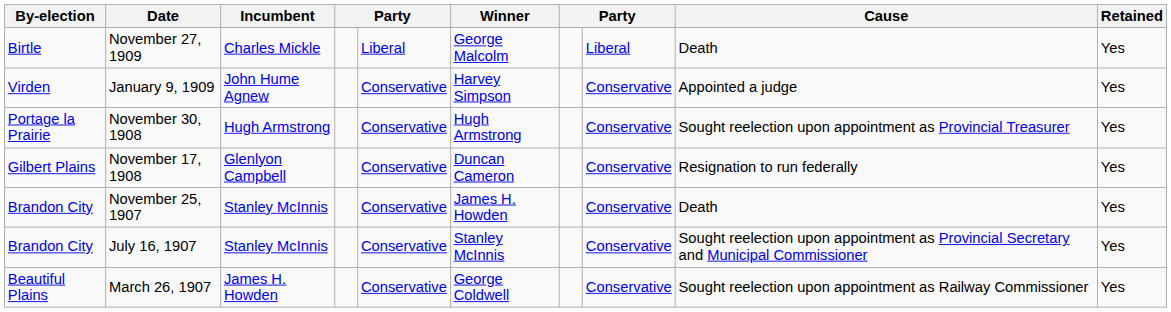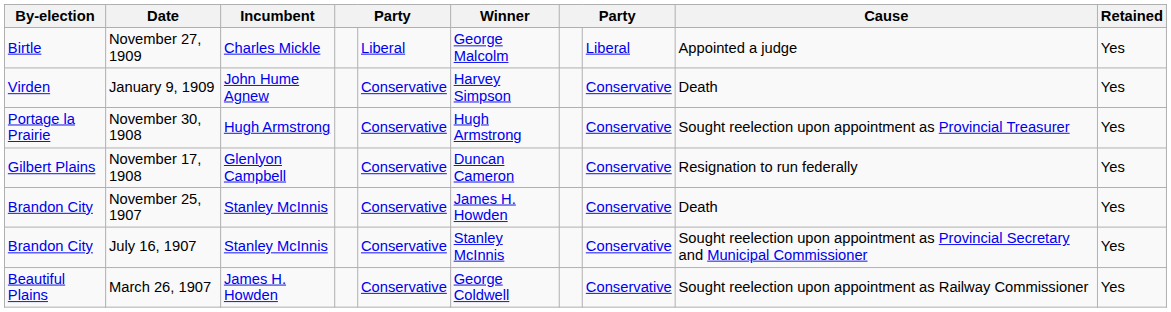November 27, 1909 | Cause: Death -> Appointed a judge
January 9, 1909 | Cause: Appointed a judge -> Death
